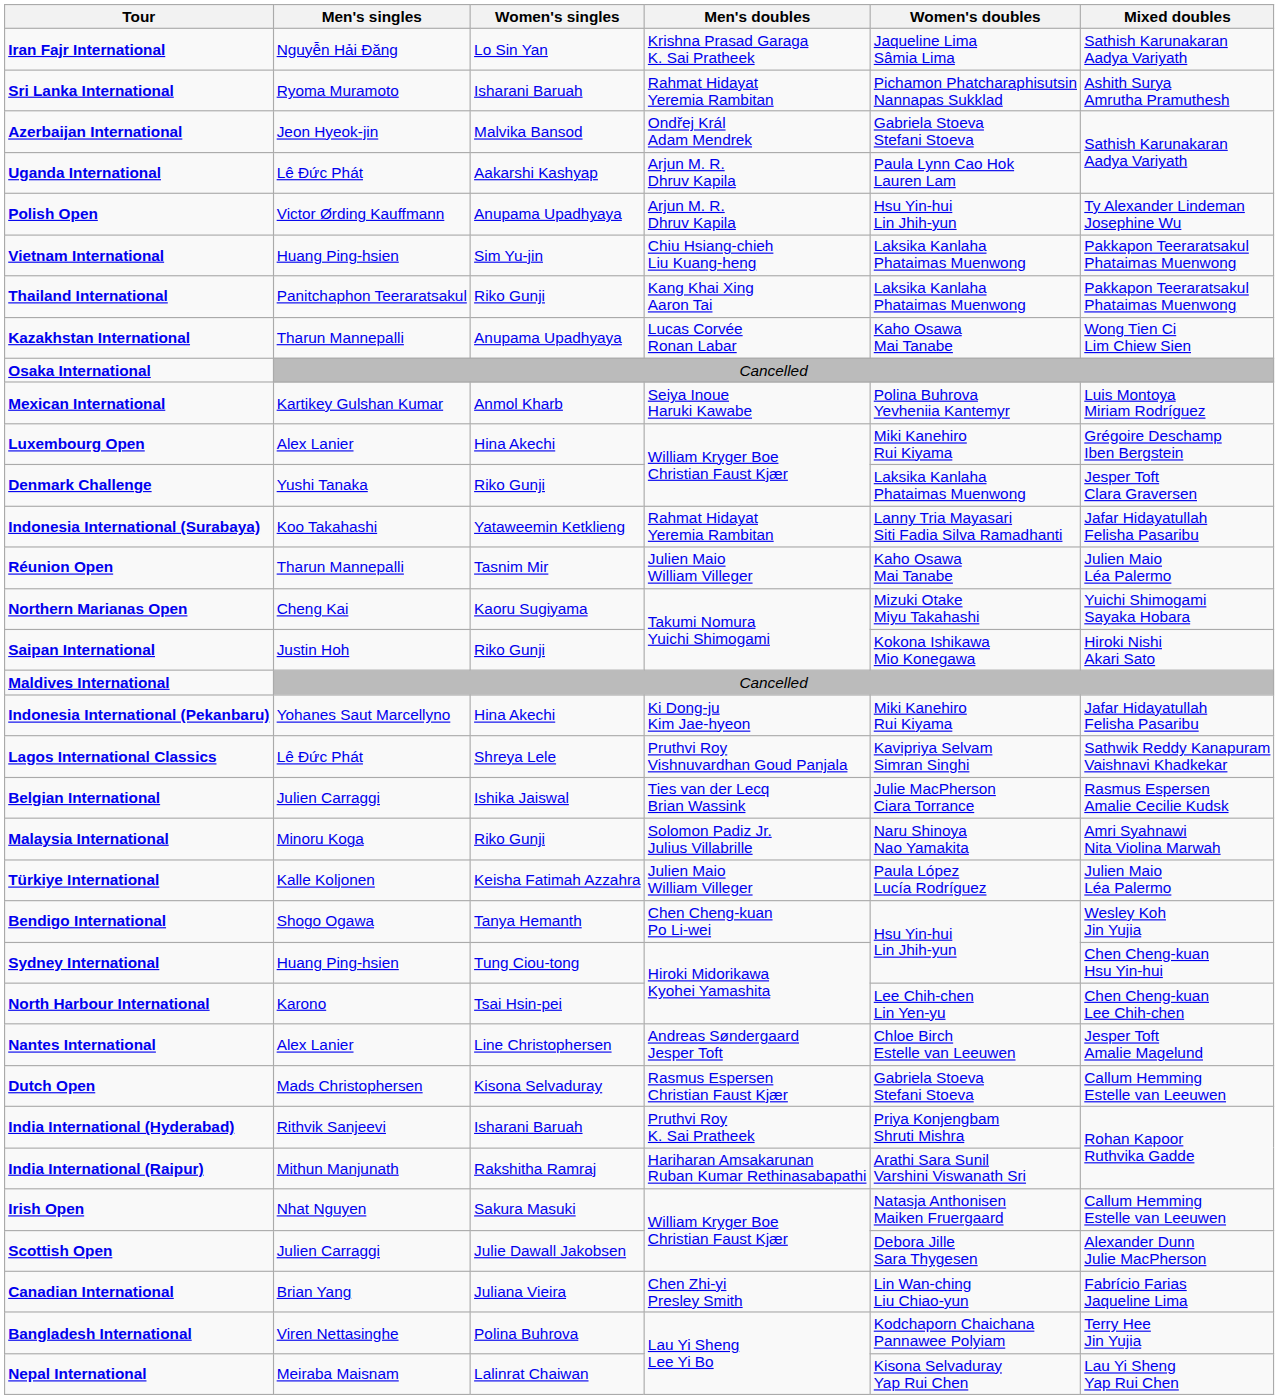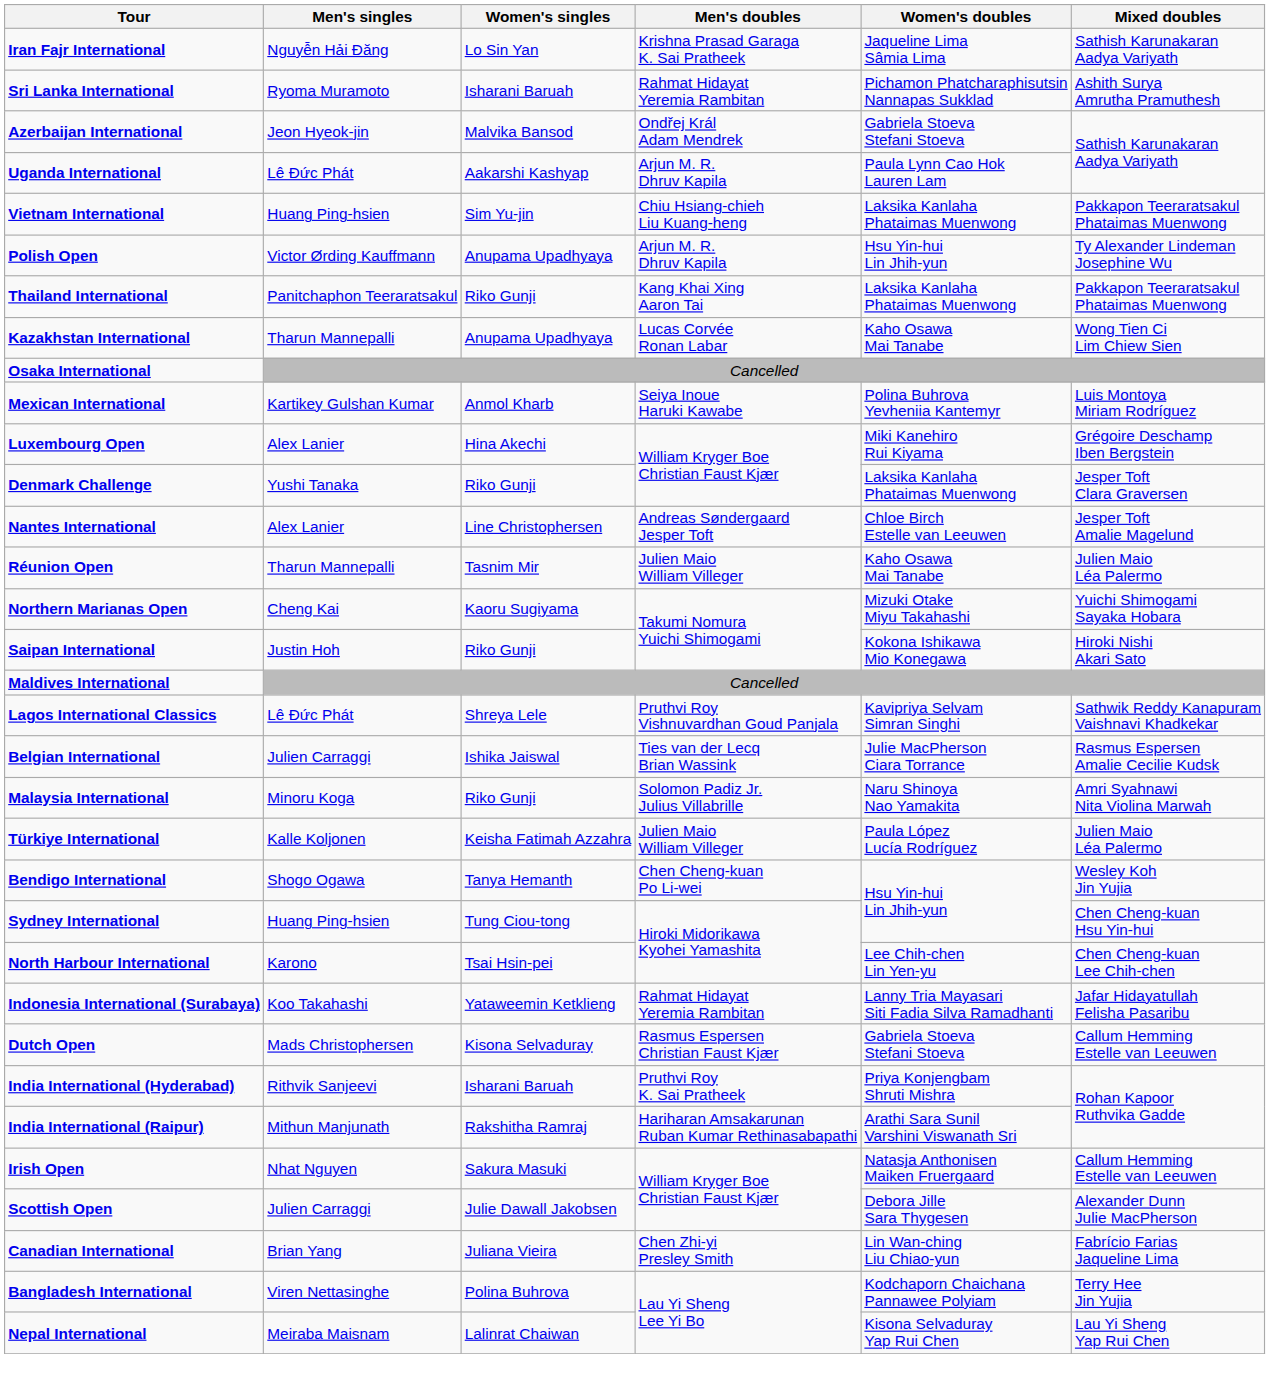rows swapped: Vietnam International <-> Polish Open
rows swapped: Nantes International <-> Indonesia International (Surabaya)
- row: Indonesia International (Pekanbaru) | Yohanes Saut Marcellyno | Hina Akechi | Ki Dong-ju Kim Jae-hyeon | Miki Kanehiro Rui Kiyama | Jafar Hidayatullah Felisha Pasaribu
